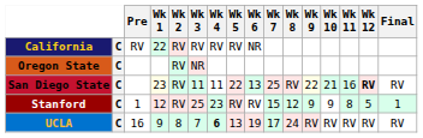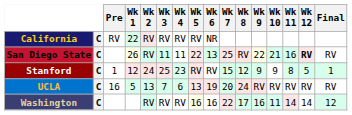- row: Oregon State | C | RV | NR
San Diego State | Wk 1: 23 -> 26
Stanford | Wk 2: RV -> 24
UCLA | Wk 1: 9 -> 5
UCLA | Wk 2: 8 -> 13
UCLA | Wk 4: bold -> normal
UCLA | Wk 7: 17 -> 20
+ row: Washington | C | RV | RV | RV | 16 | 16 | 22 | 17 | 16 | 11 | 14 | 14 | 12
